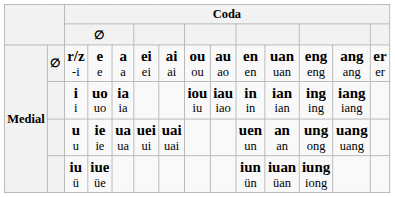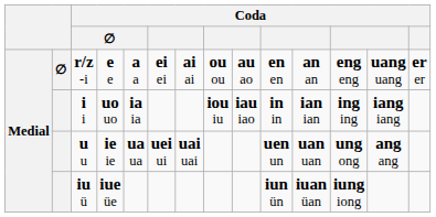r/z -i | column 11: uan uan -> an an
r/z -i | column 13: ang ang -> uang uang
u u | column 11: an an -> uan uan
u u | column 13: uang uang -> ang ang
